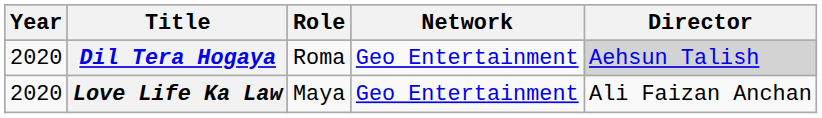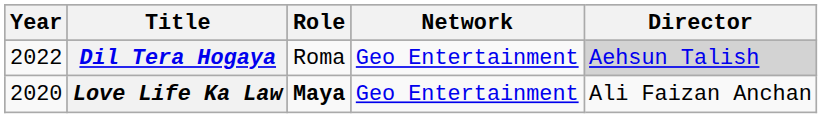Dil Tera Hogaya | Year: 2020 -> 2022
Love Life Ka Law | Role: normal -> bold
